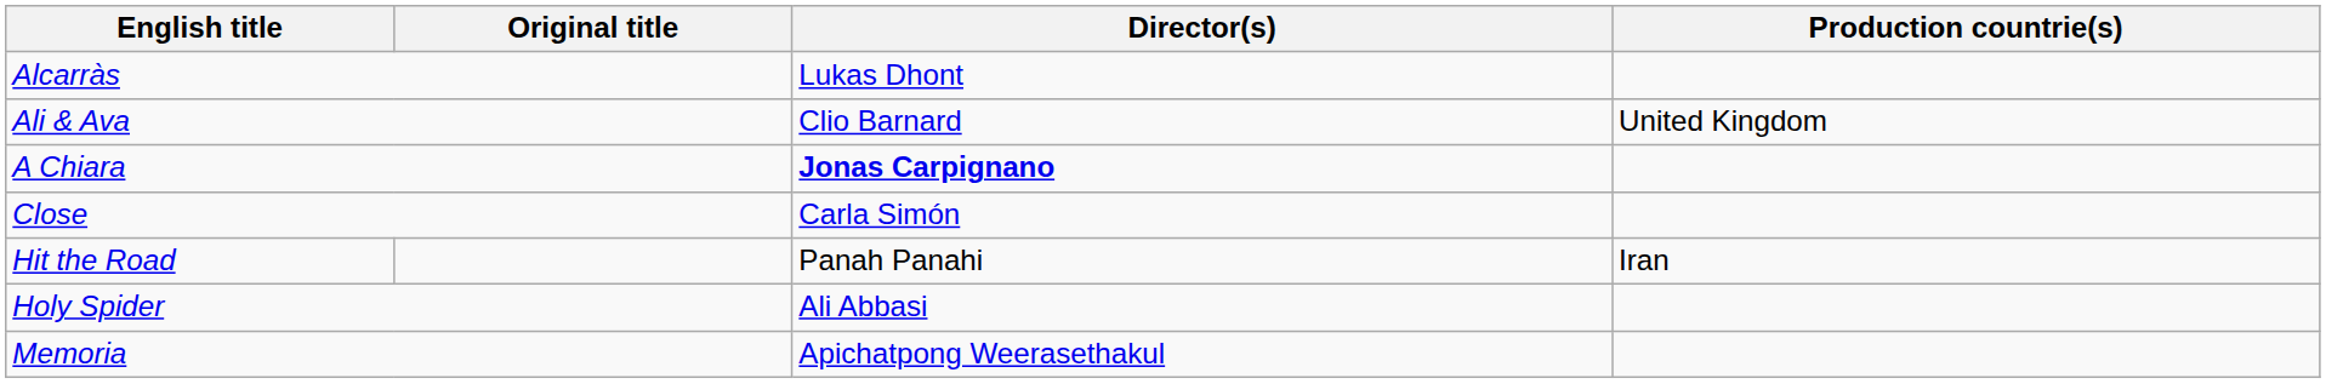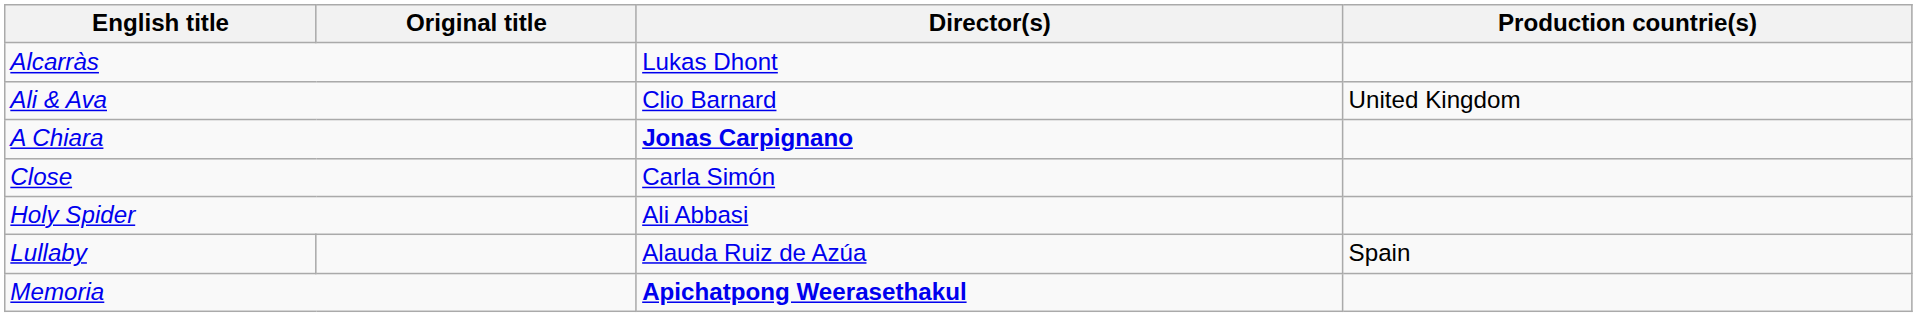- row: Hit the Road | Panah Panahi | Iran
+ row: Lullaby | Alauda Ruiz de Azúa | Spain
Memoria | Director(s): normal -> bold
